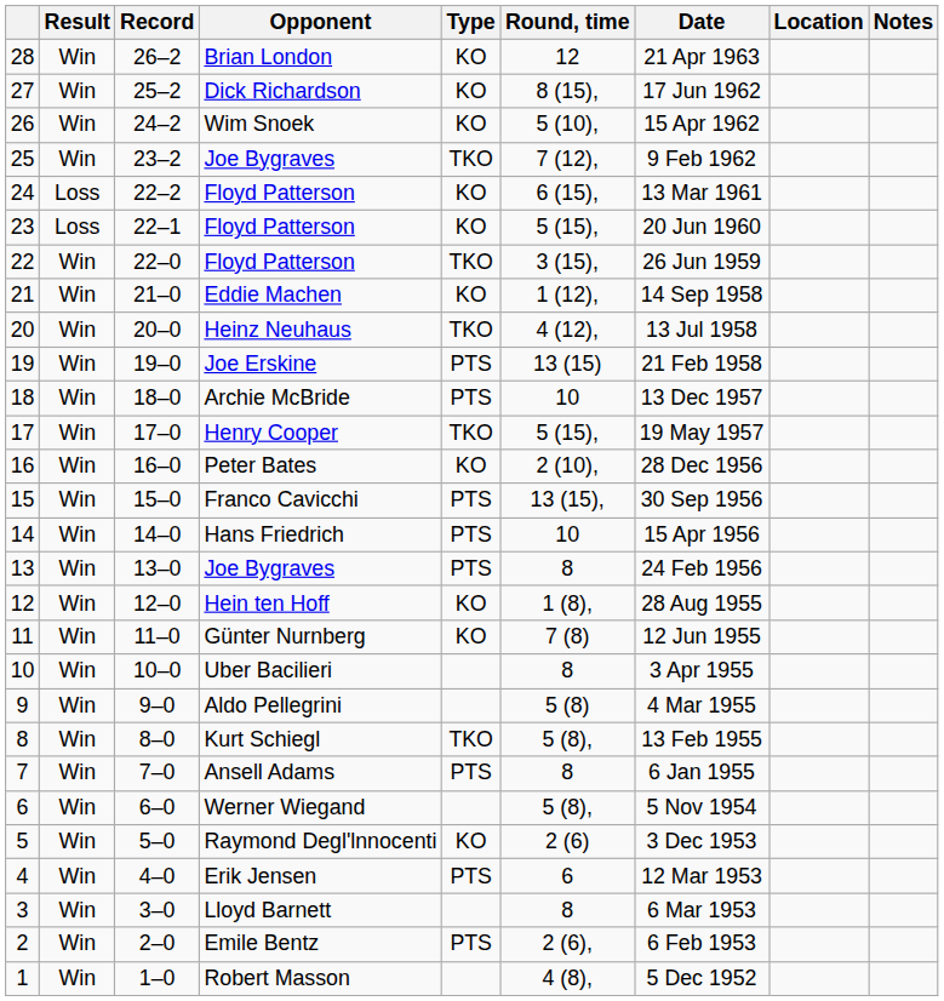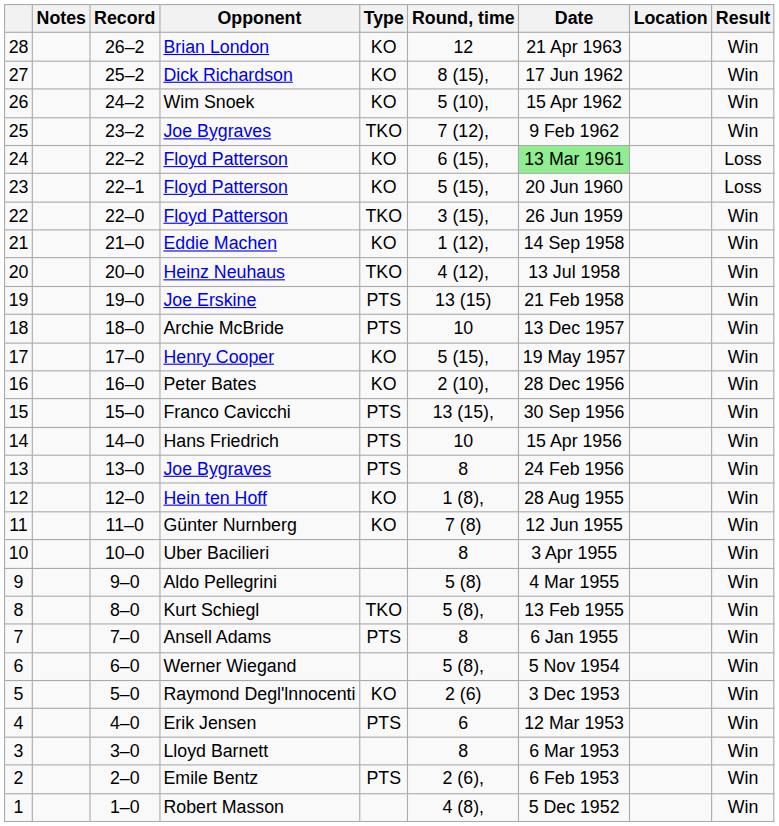columns swapped: Result <-> Notes
24 | Date: no background -> lightgreen background
17 | Type: TKO -> KO
